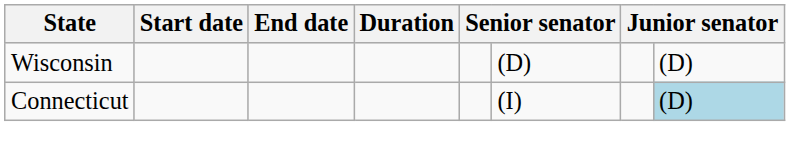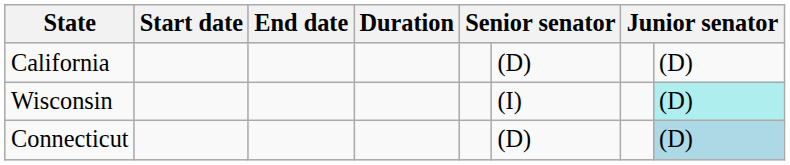+ row: California | (D) | (D)
Wisconsin | column 6: (D) -> (I)
Wisconsin | column 8: no background -> paleturquoise background
Connecticut | column 6: (I) -> (D)
